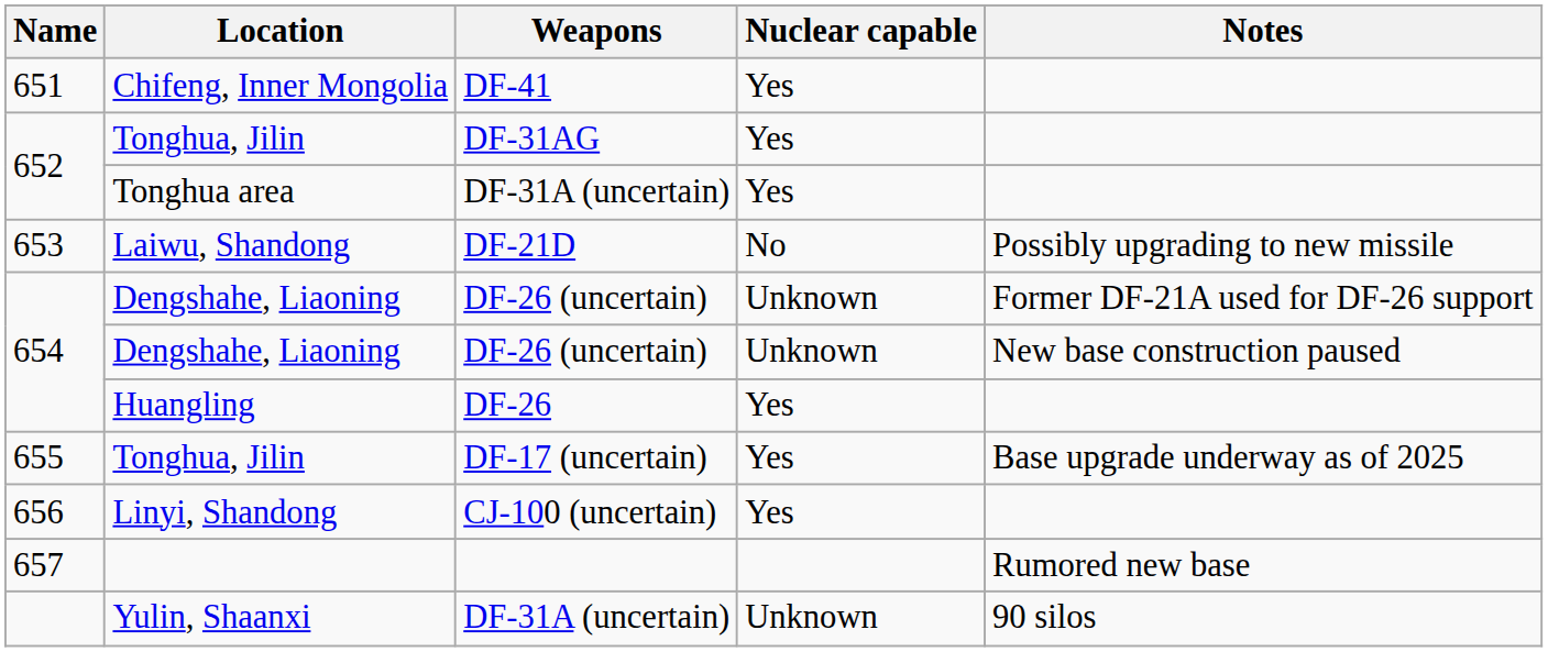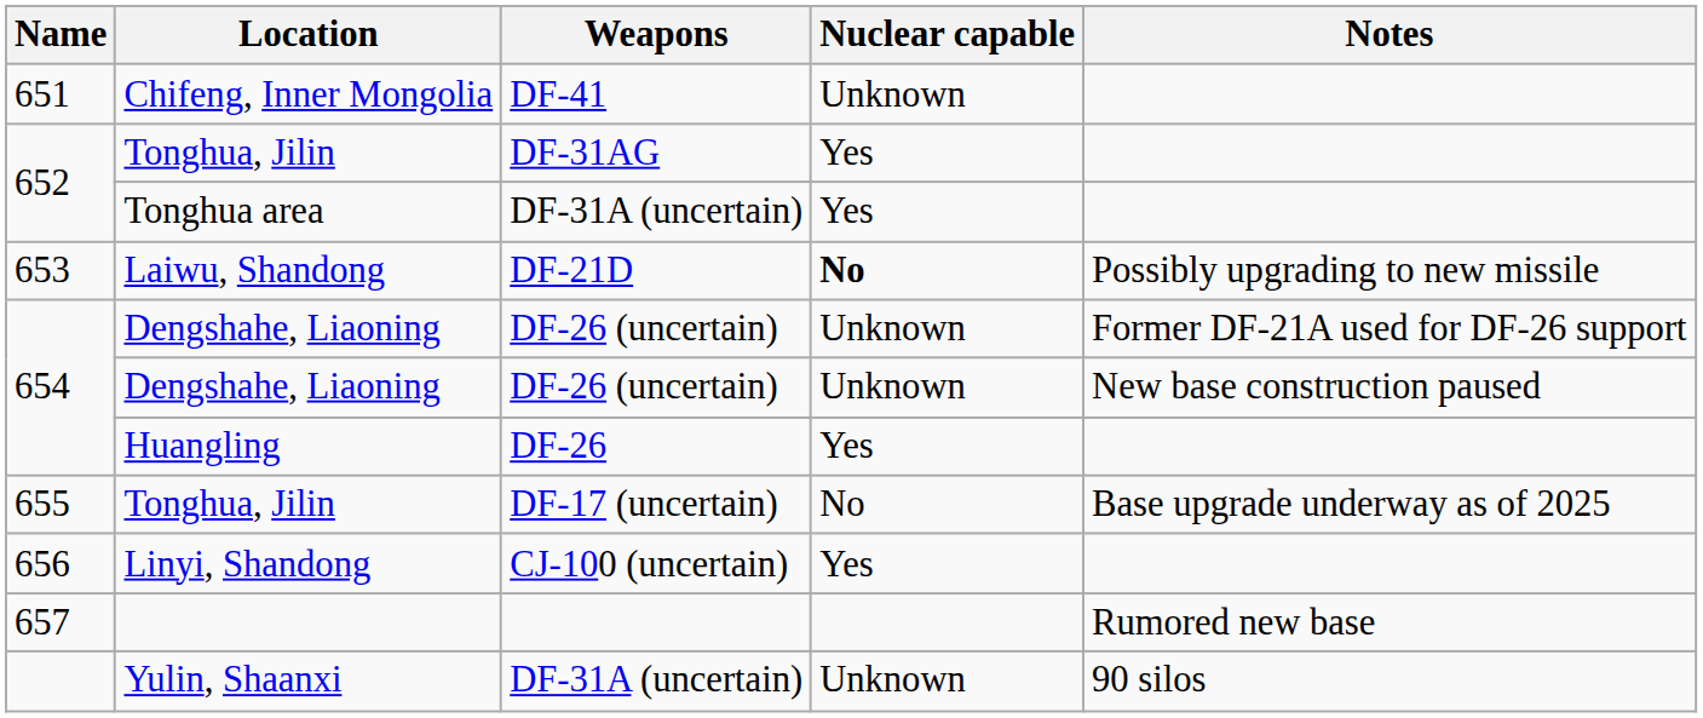Chifeng, Inner Mongolia | Nuclear capable: Yes -> Unknown
Laiwu, Shandong | Nuclear capable: normal -> bold
Tonghua, Jilin / DF-17 (uncertain) | Nuclear capable: Yes -> No
